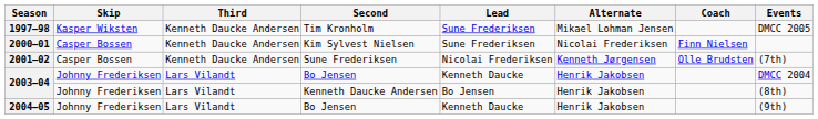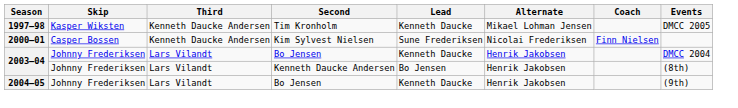1997–98 | Lead: Sune Frederiksen -> Kenneth Daucke
- row: 2001–02 | Casper Bossen | Kenneth Daucke Andersen | Sune Frederiksen | Nicolai Frederiksen | Kenneth Jørgensen | Olle Brudsten | (7th)
